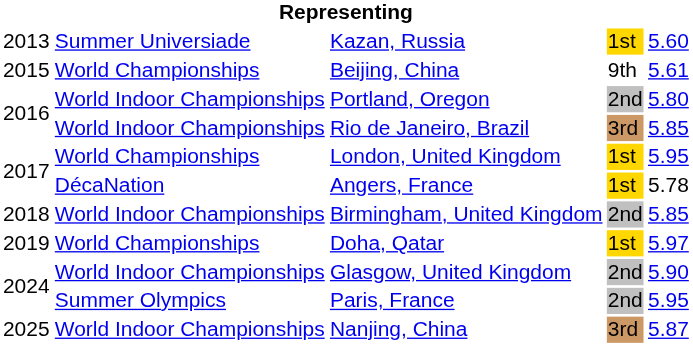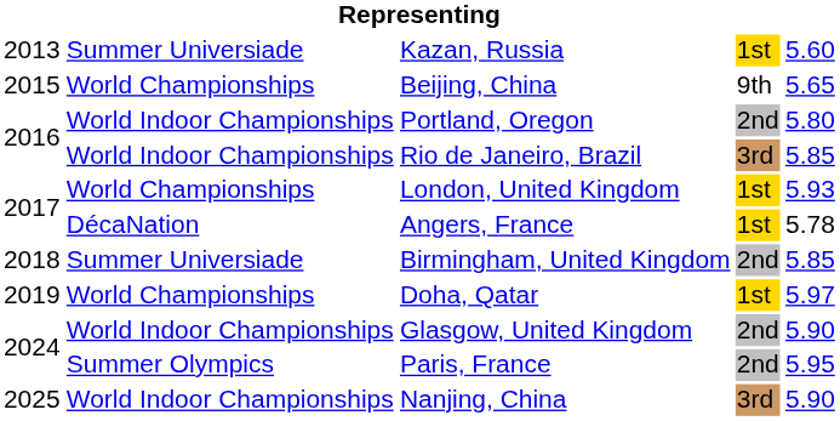Beijing, China | column 5: 5.61 -> 5.65
London, United Kingdom | column 5: 5.95 -> 5.93
Birmingham, United Kingdom | column 2: World Indoor Championships -> Summer Universiade
Nanjing, China | column 5: 5.87 -> 5.90
